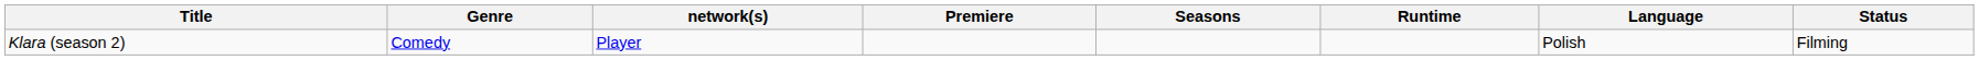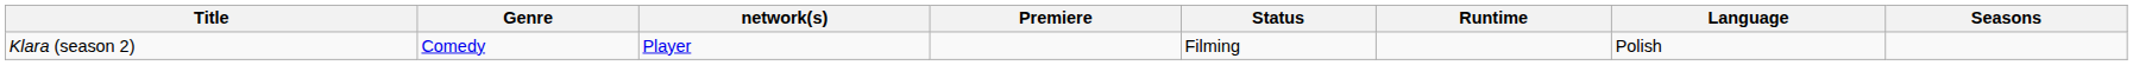columns swapped: Seasons <-> Status
